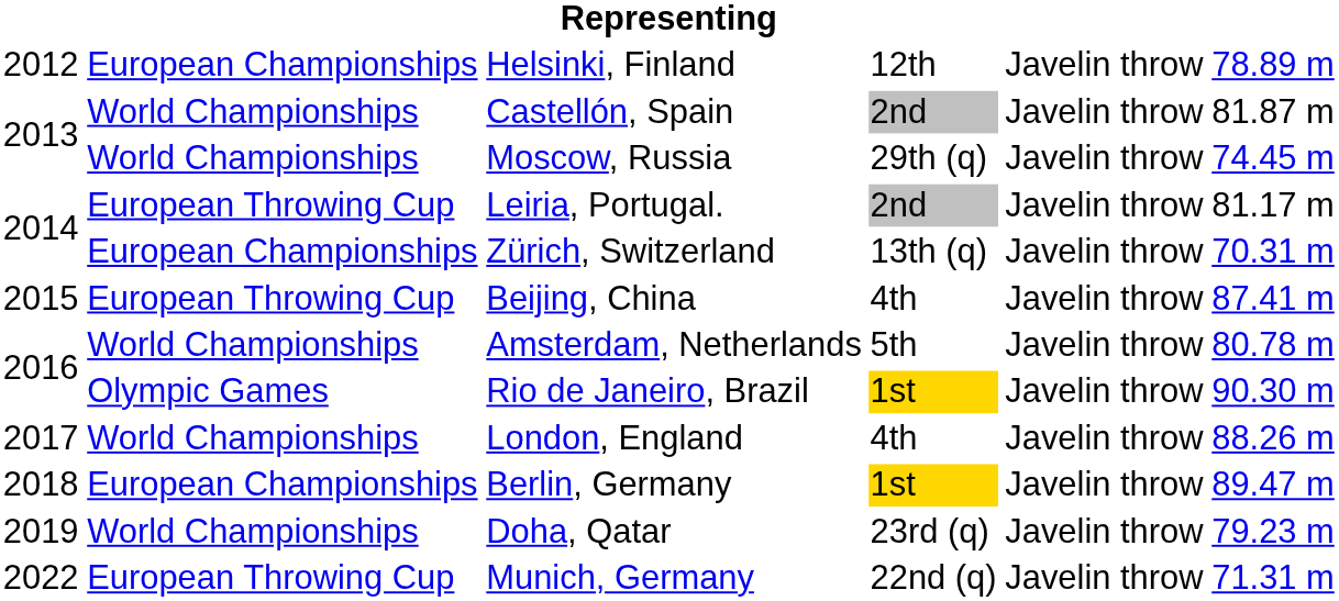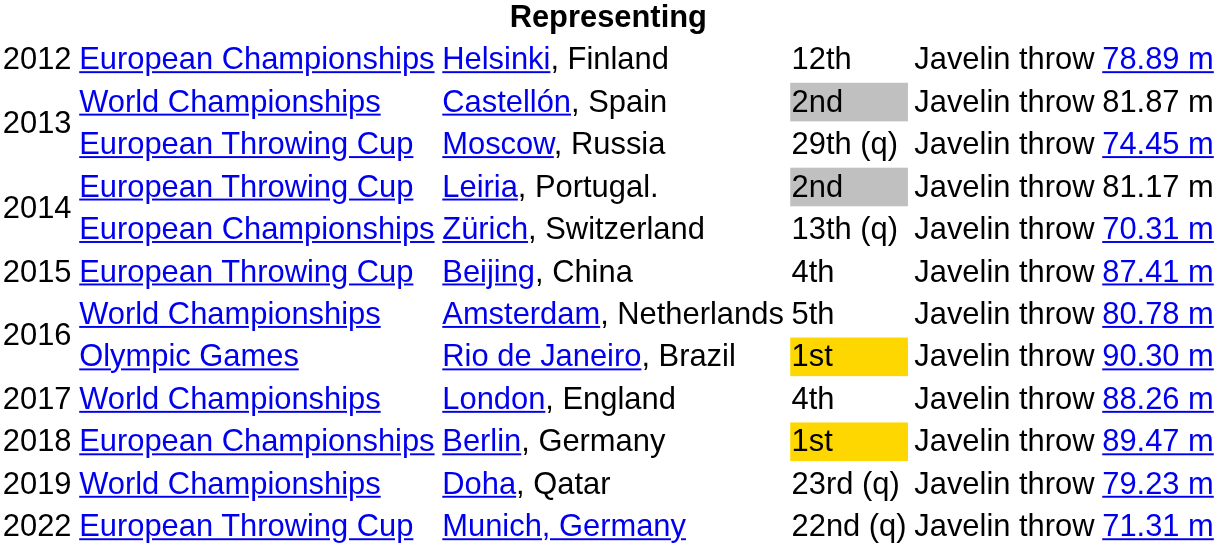Moscow, Russia | column 2: World Championships -> European Throwing Cup
